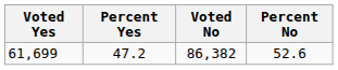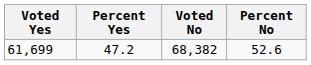61,699 | Voted No: 86,382 -> 68,382
